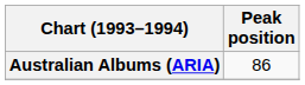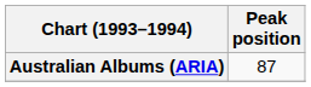Australian Albums (ARIA) | Peak position: 86 -> 87
